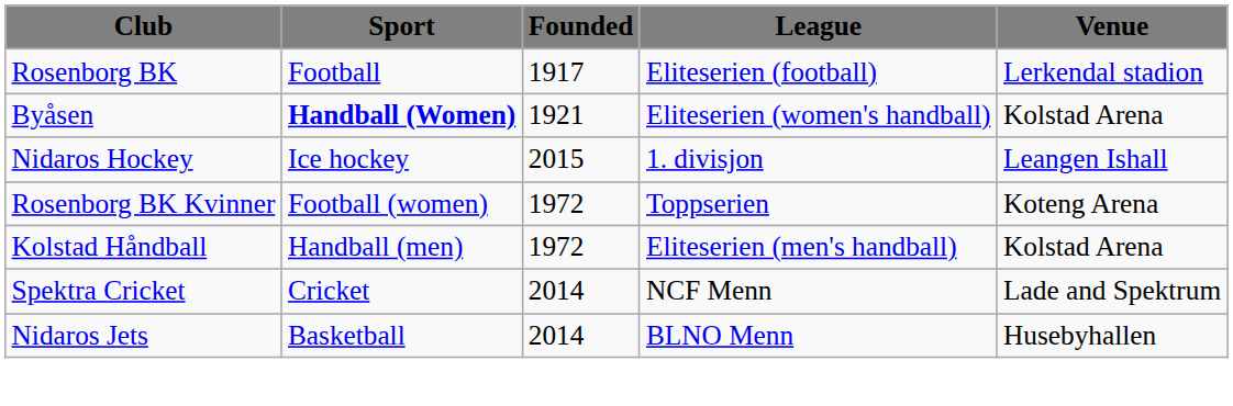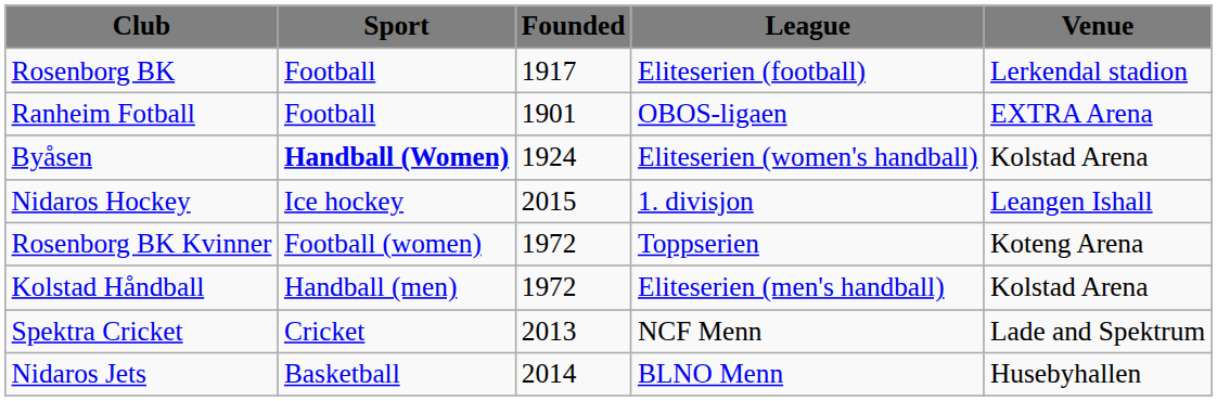+ row: Ranheim Fotball | Football | 1901 | OBOS-ligaen | EXTRA Arena
Byåsen | Founded: 1921 -> 1924
Spektra Cricket | Founded: 2014 -> 2013
